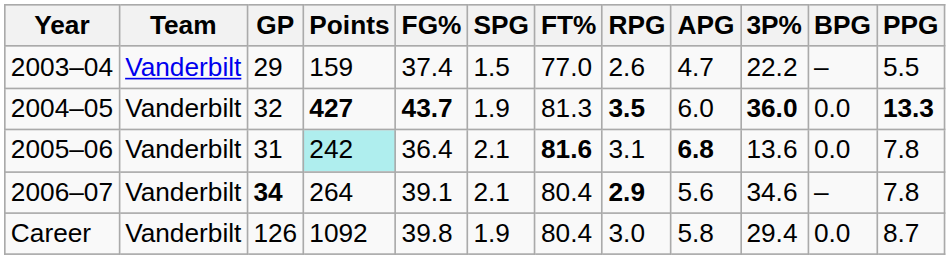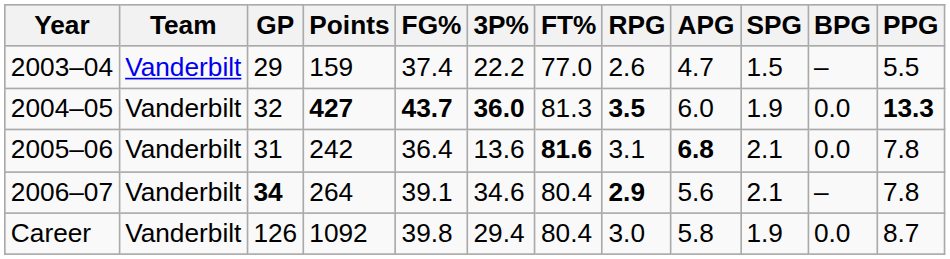columns swapped: 3P% <-> SPG
2005–06 | Points: paleturquoise background -> no background
